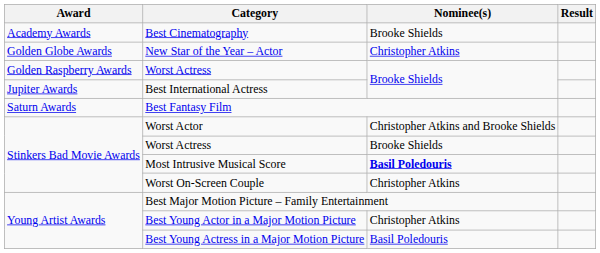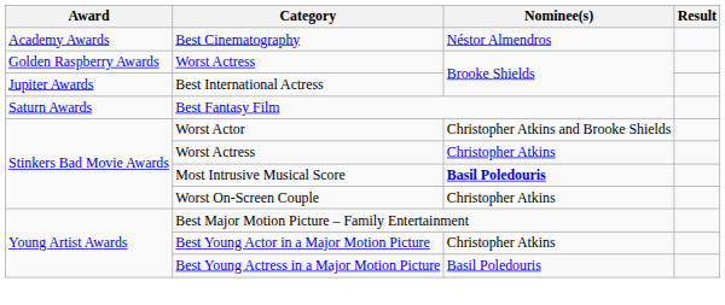Best Cinematography | Nominee(s): Brooke Shields -> Néstor Almendros
- row: Golden Globe Awards | New Star of the Year – Actor | Christopher Atkins
Stinkers Bad Movie Awards / Worst Actress | Nominee(s): Brooke Shields -> Christopher Atkins
